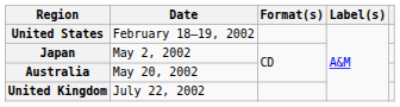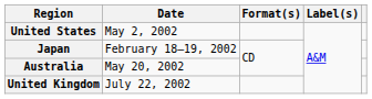United States | Date: February 18–19, 2002 -> May 2, 2002
Japan | Date: May 2, 2002 -> February 18–19, 2002
